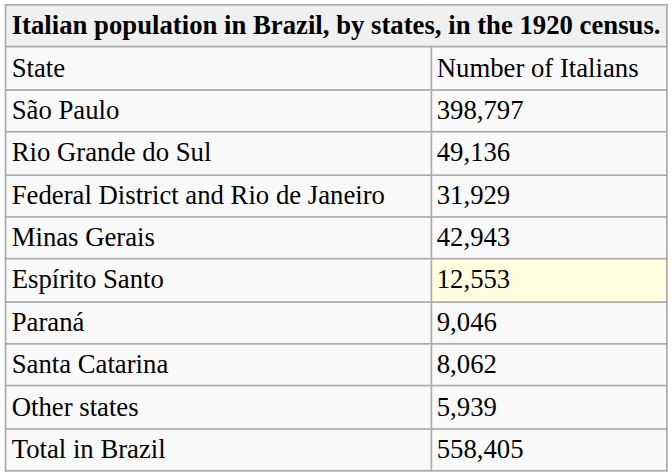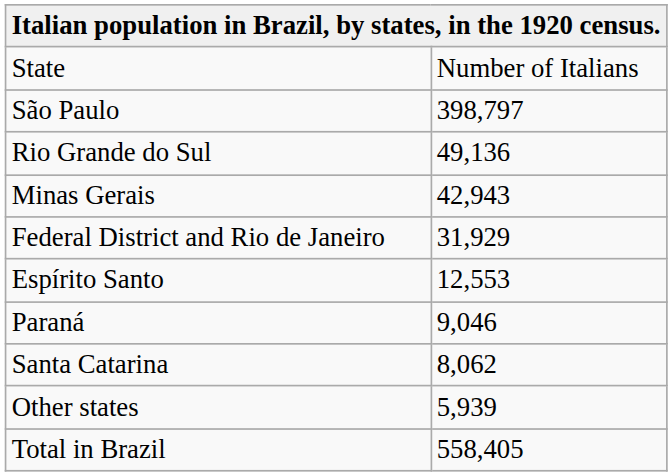rows swapped: Minas Gerais <-> Federal District and Rio de Janeiro
Espírito Santo | column 2: lightyellow background -> no background
